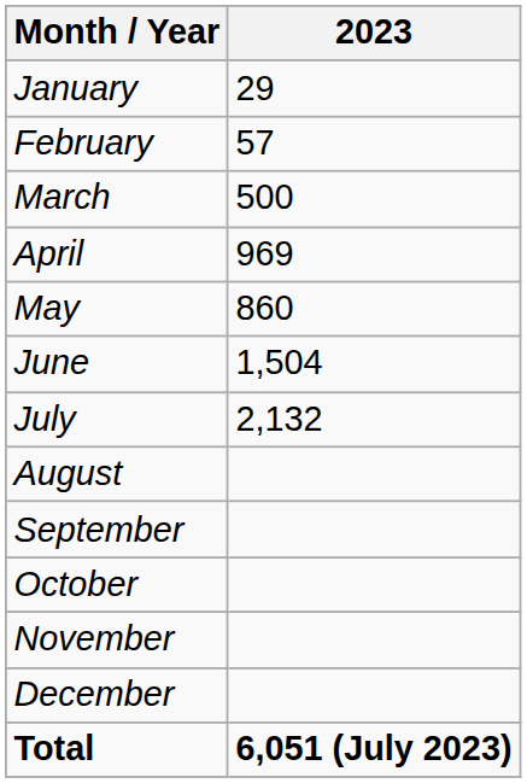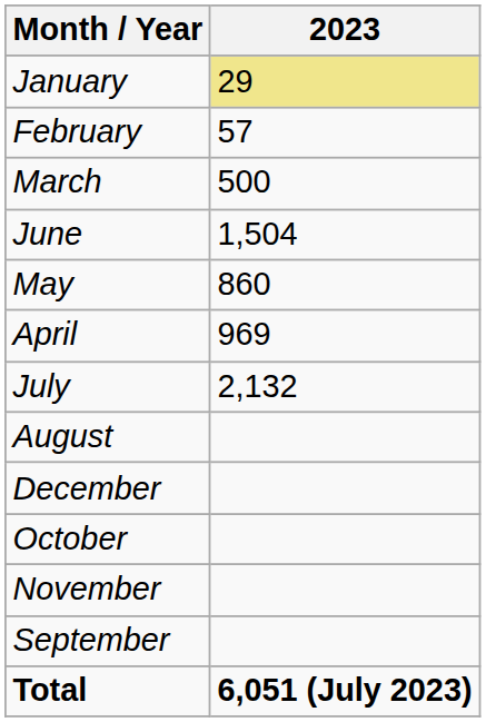January | 2023: no background -> khaki background
rows swapped: April <-> June
rows swapped: September <-> December
